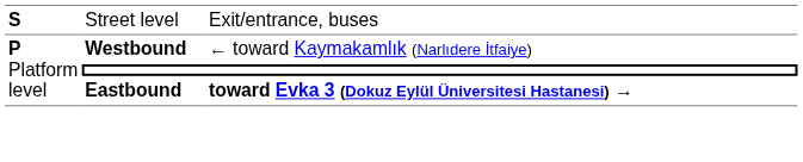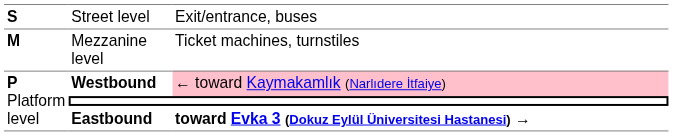+ row: M | Mezzanine level | Ticket machines, turnstiles
Westbound | column 3: no background -> pink background
